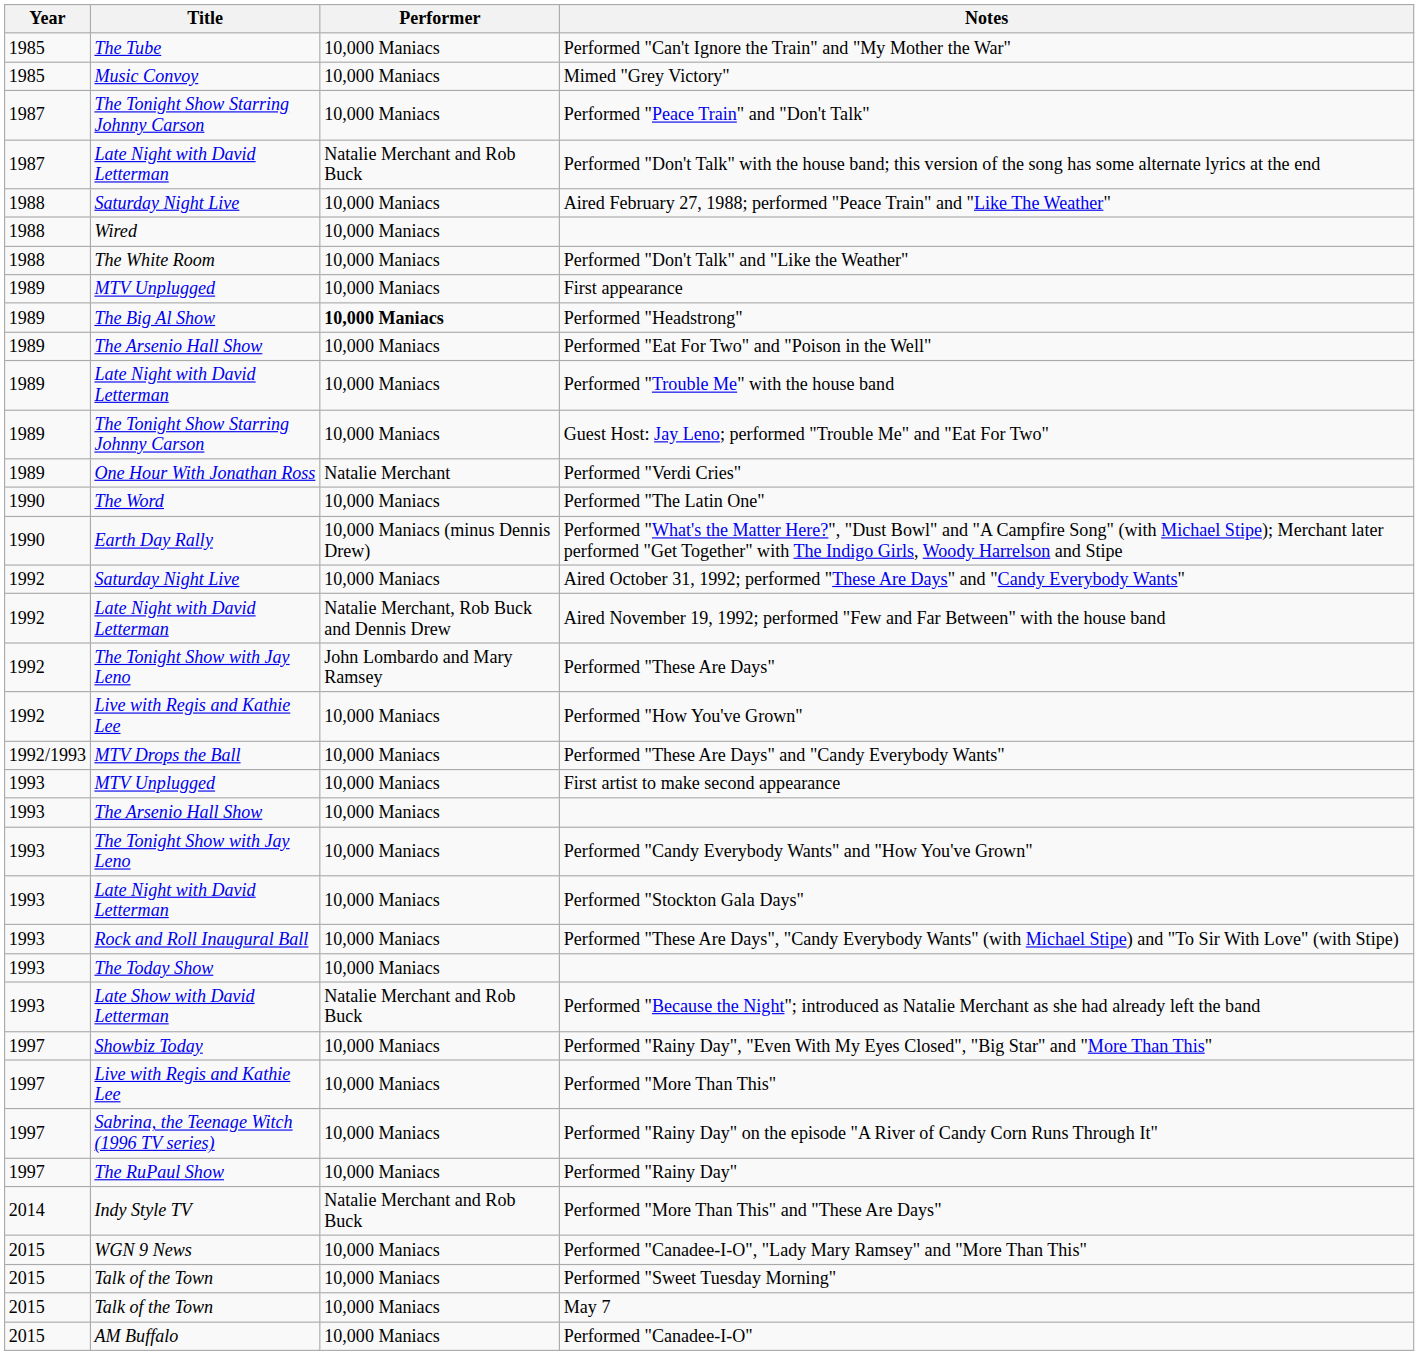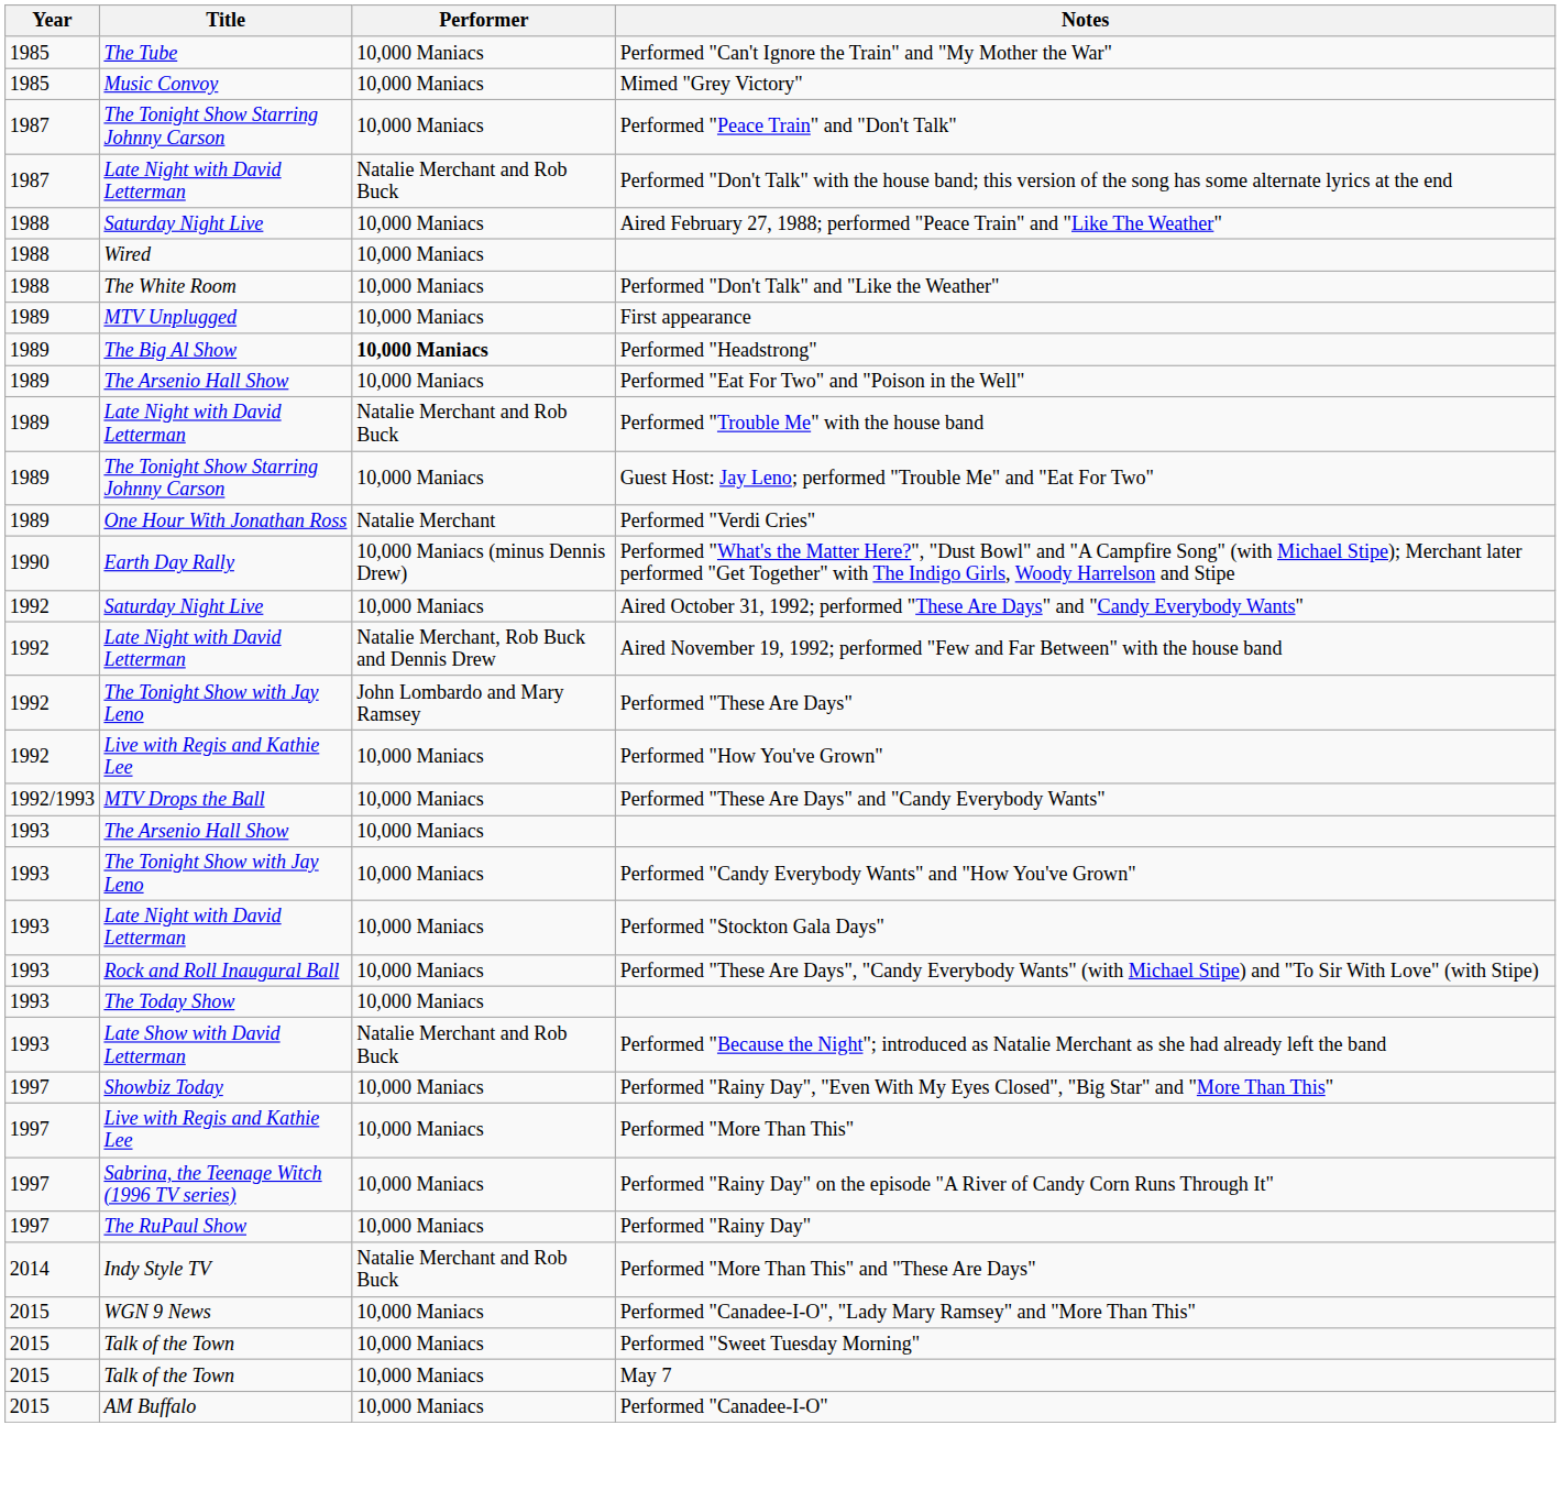Performed "Trouble Me" with the house band | Performer: 10,000 Maniacs -> Natalie Merchant and Rob Buck
- row: 1990 | The Word | 10,000 Maniacs | Performed "The Latin One"
- row: 1993 | MTV Unplugged | 10,000 Maniacs | First artist to make second appearance
